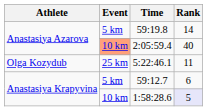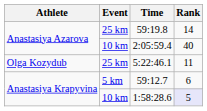59:19.8 | Event: 5 km -> 25 km
2:05:59.4 | Event: lightsalmon background -> no background
